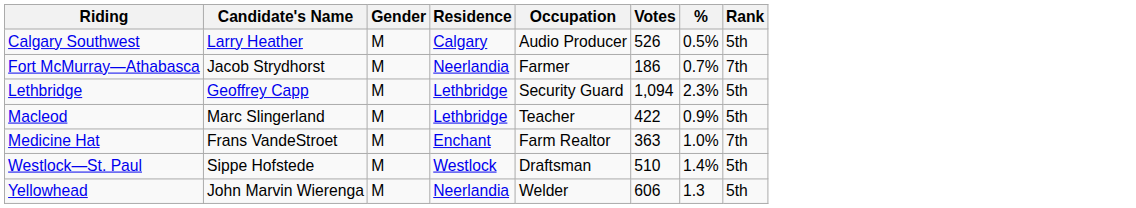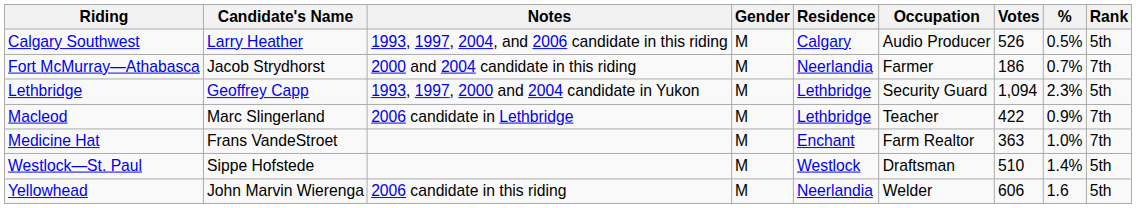+ column: Notes | 1993, 1997, 2004, and 2006 candidate in this riding | 2000 and 2004 candidate in this riding | 1993, 1997, 2000 and 2004 candidate in Yukon | 2006 candidate in Lethbridge | 2006 candidate in this riding
Macleod | Rank: 5th -> 7th
Yellowhead | %: 1.3 -> 1.6
